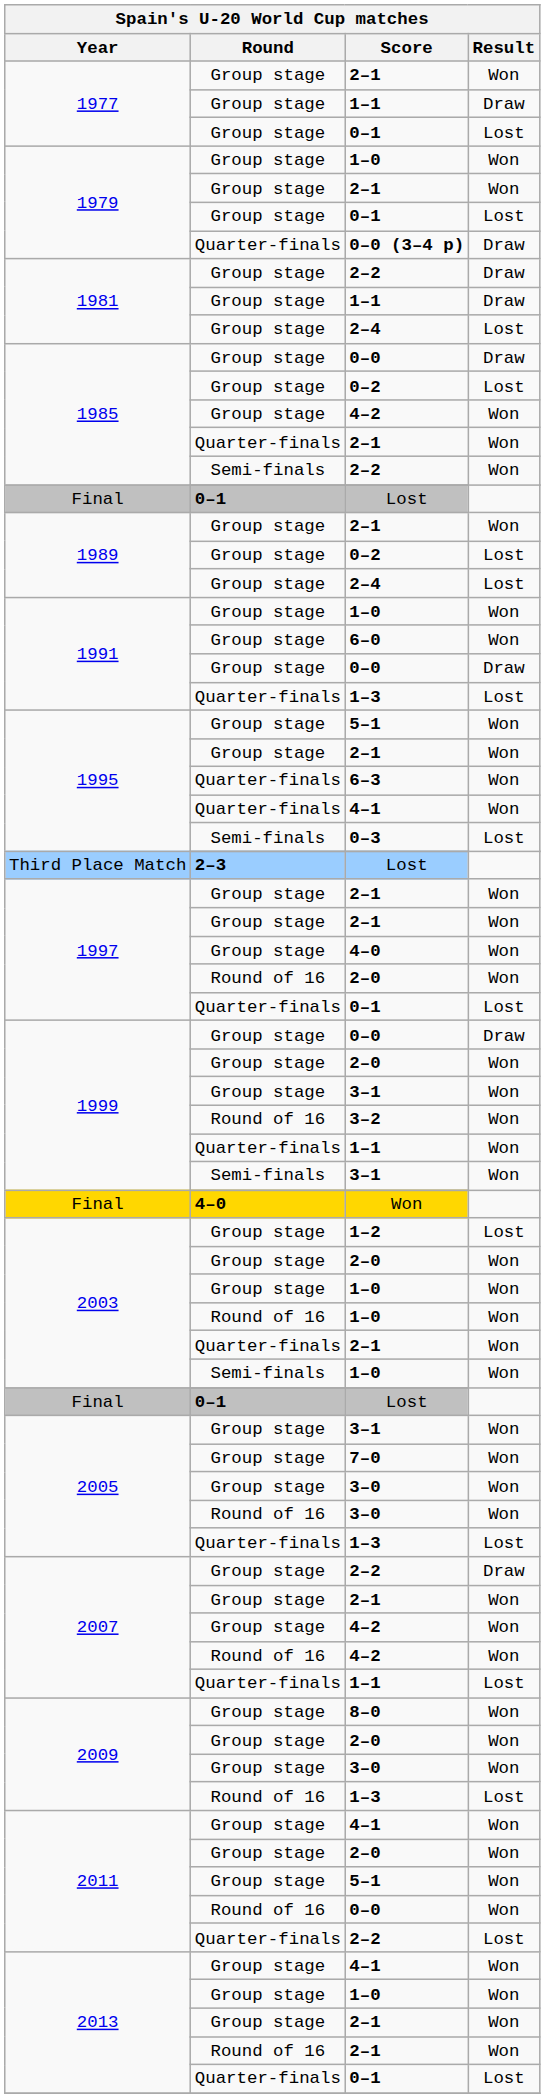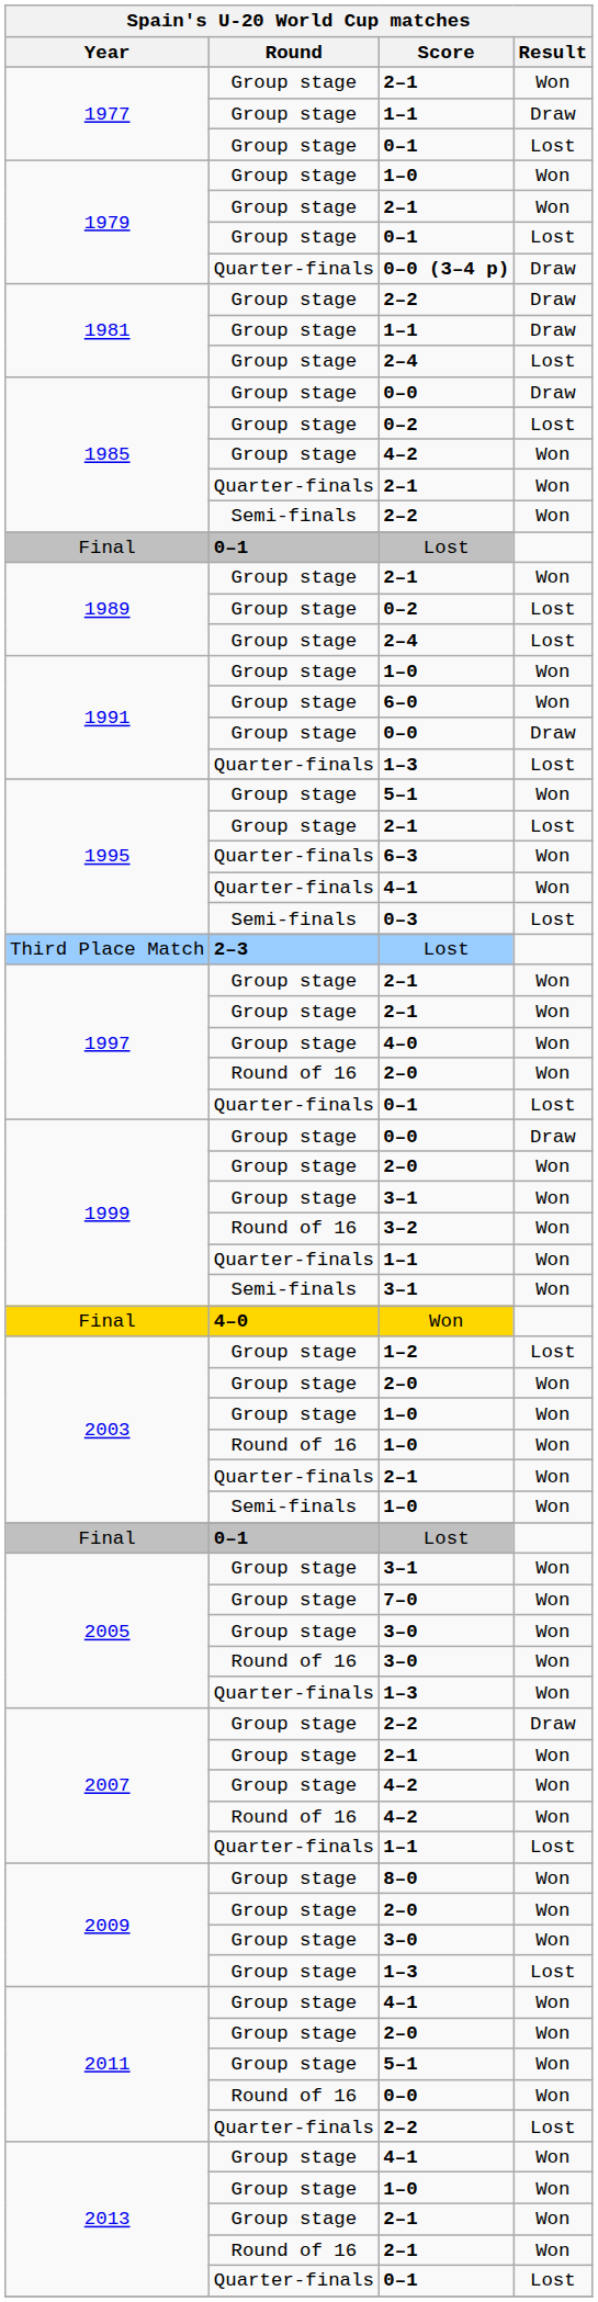1995 / 2–1 | Result: Won -> Lost
2005 / 1–3 | Result: Lost -> Won
2009 / 1–3 | Round: Round of 16 -> Group stage
